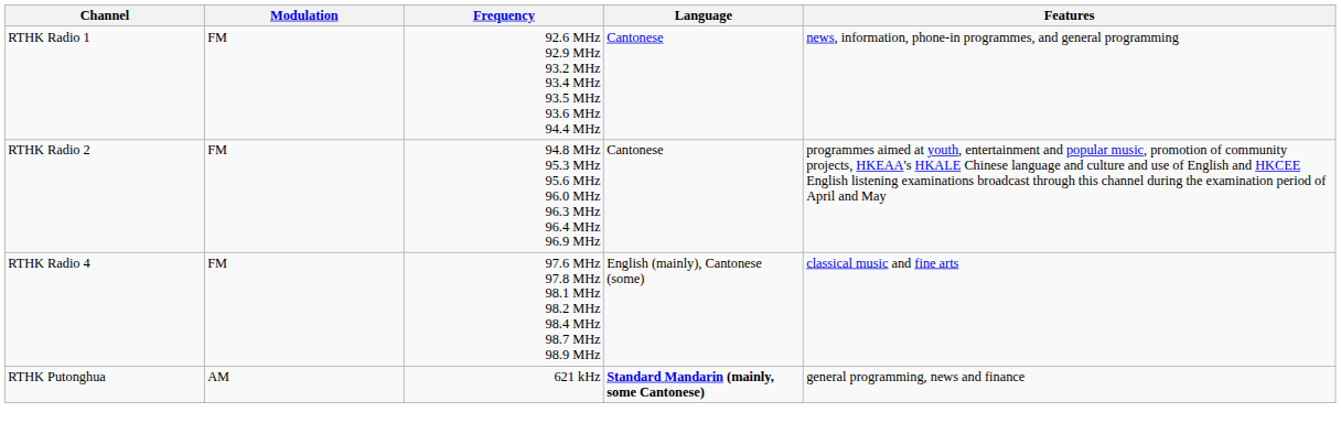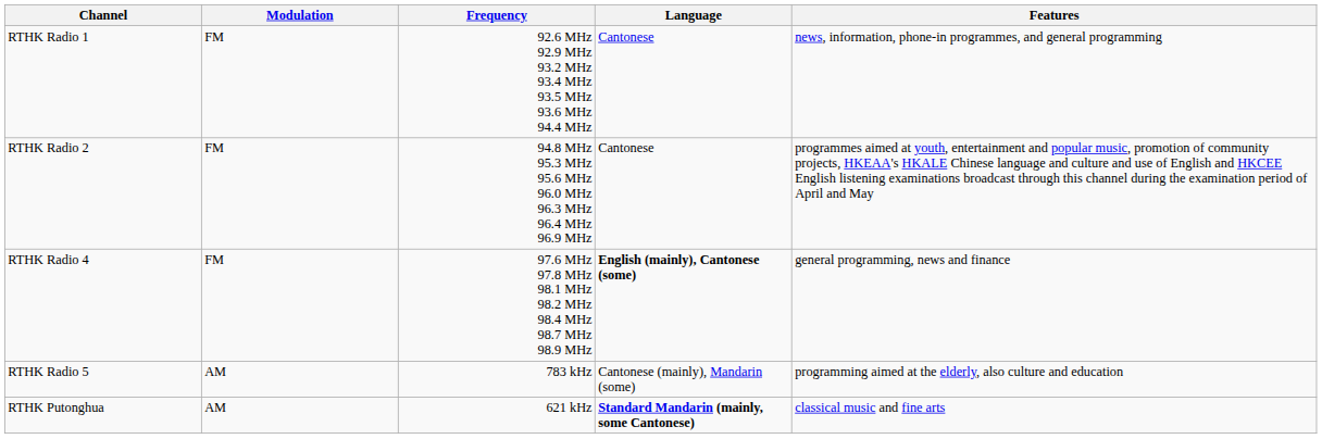RTHK Radio 4 | Language: normal -> bold
RTHK Radio 4 | Features: classical music and fine arts -> general programming, news and finance
+ row: RTHK Radio 5 | AM | 783 kHz | Cantonese (mainly), Mandarin (some) | programming aimed at the elderly, also culture and education
RTHK Putonghua | Features: general programming, news and finance -> classical music and fine arts
